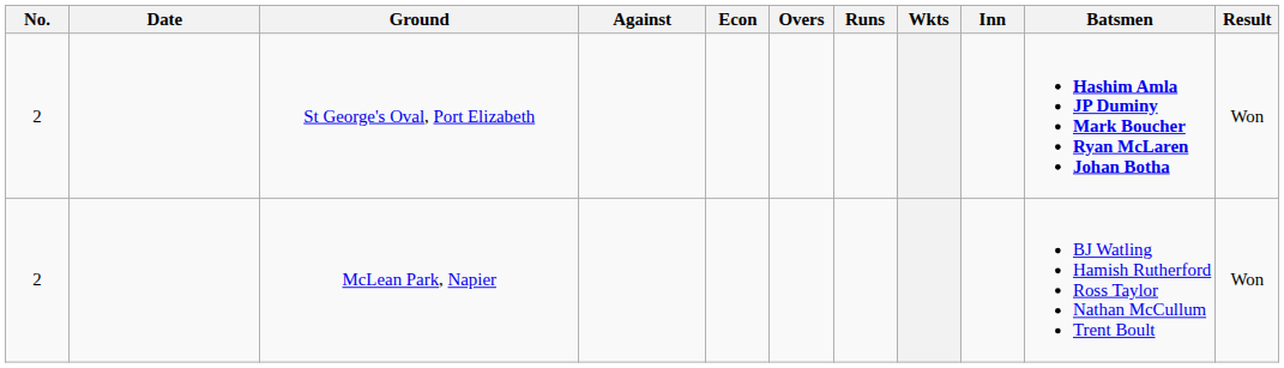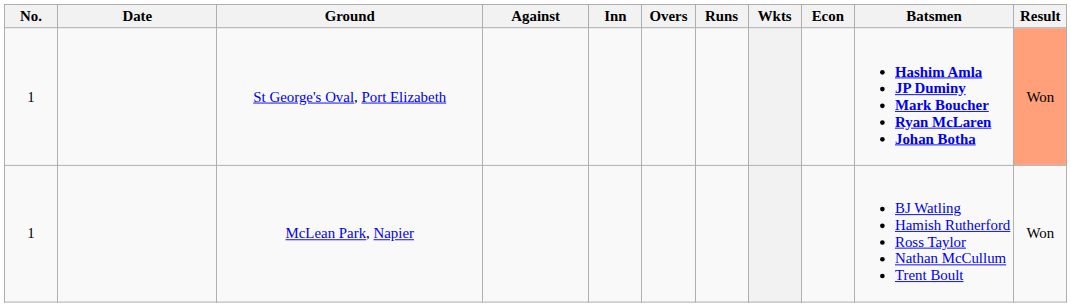columns swapped: Inn <-> Econ
St George's Oval, Port Elizabeth | No.: 2 -> 1
St George's Oval, Port Elizabeth | Result: no background -> lightsalmon background
McLean Park, Napier | No.: 2 -> 1
